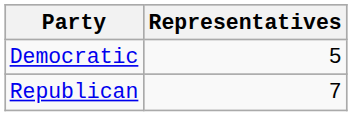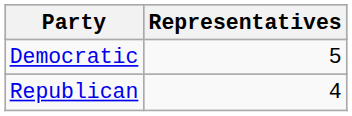Republican | Representatives: 7 -> 4
